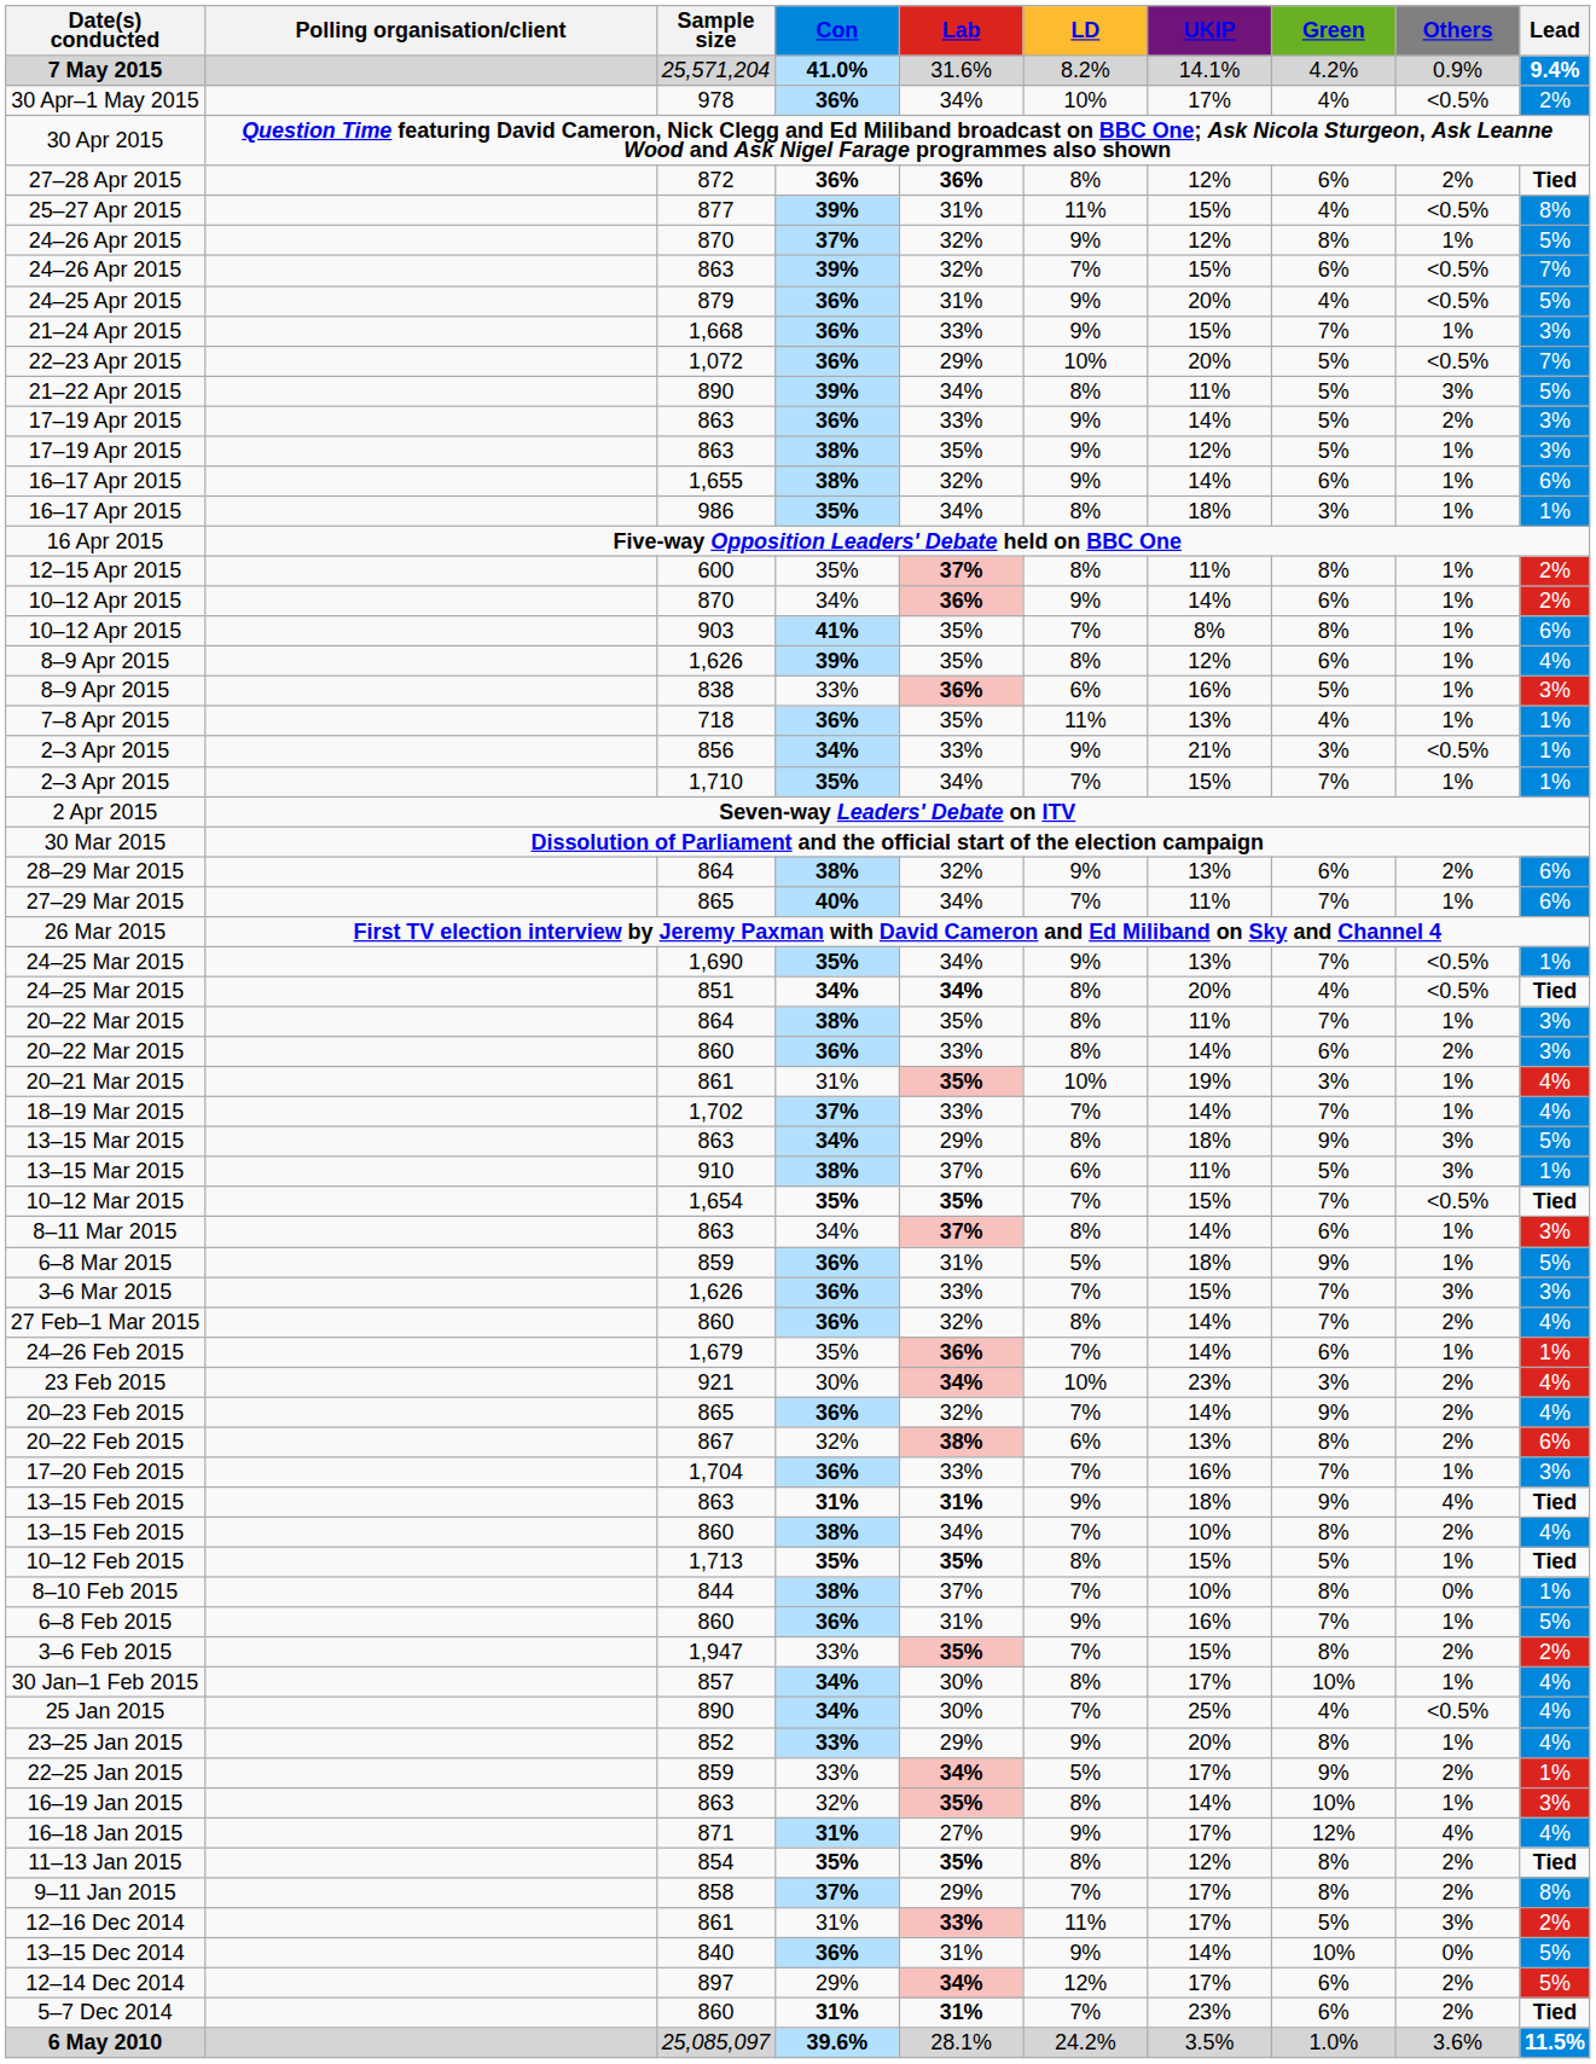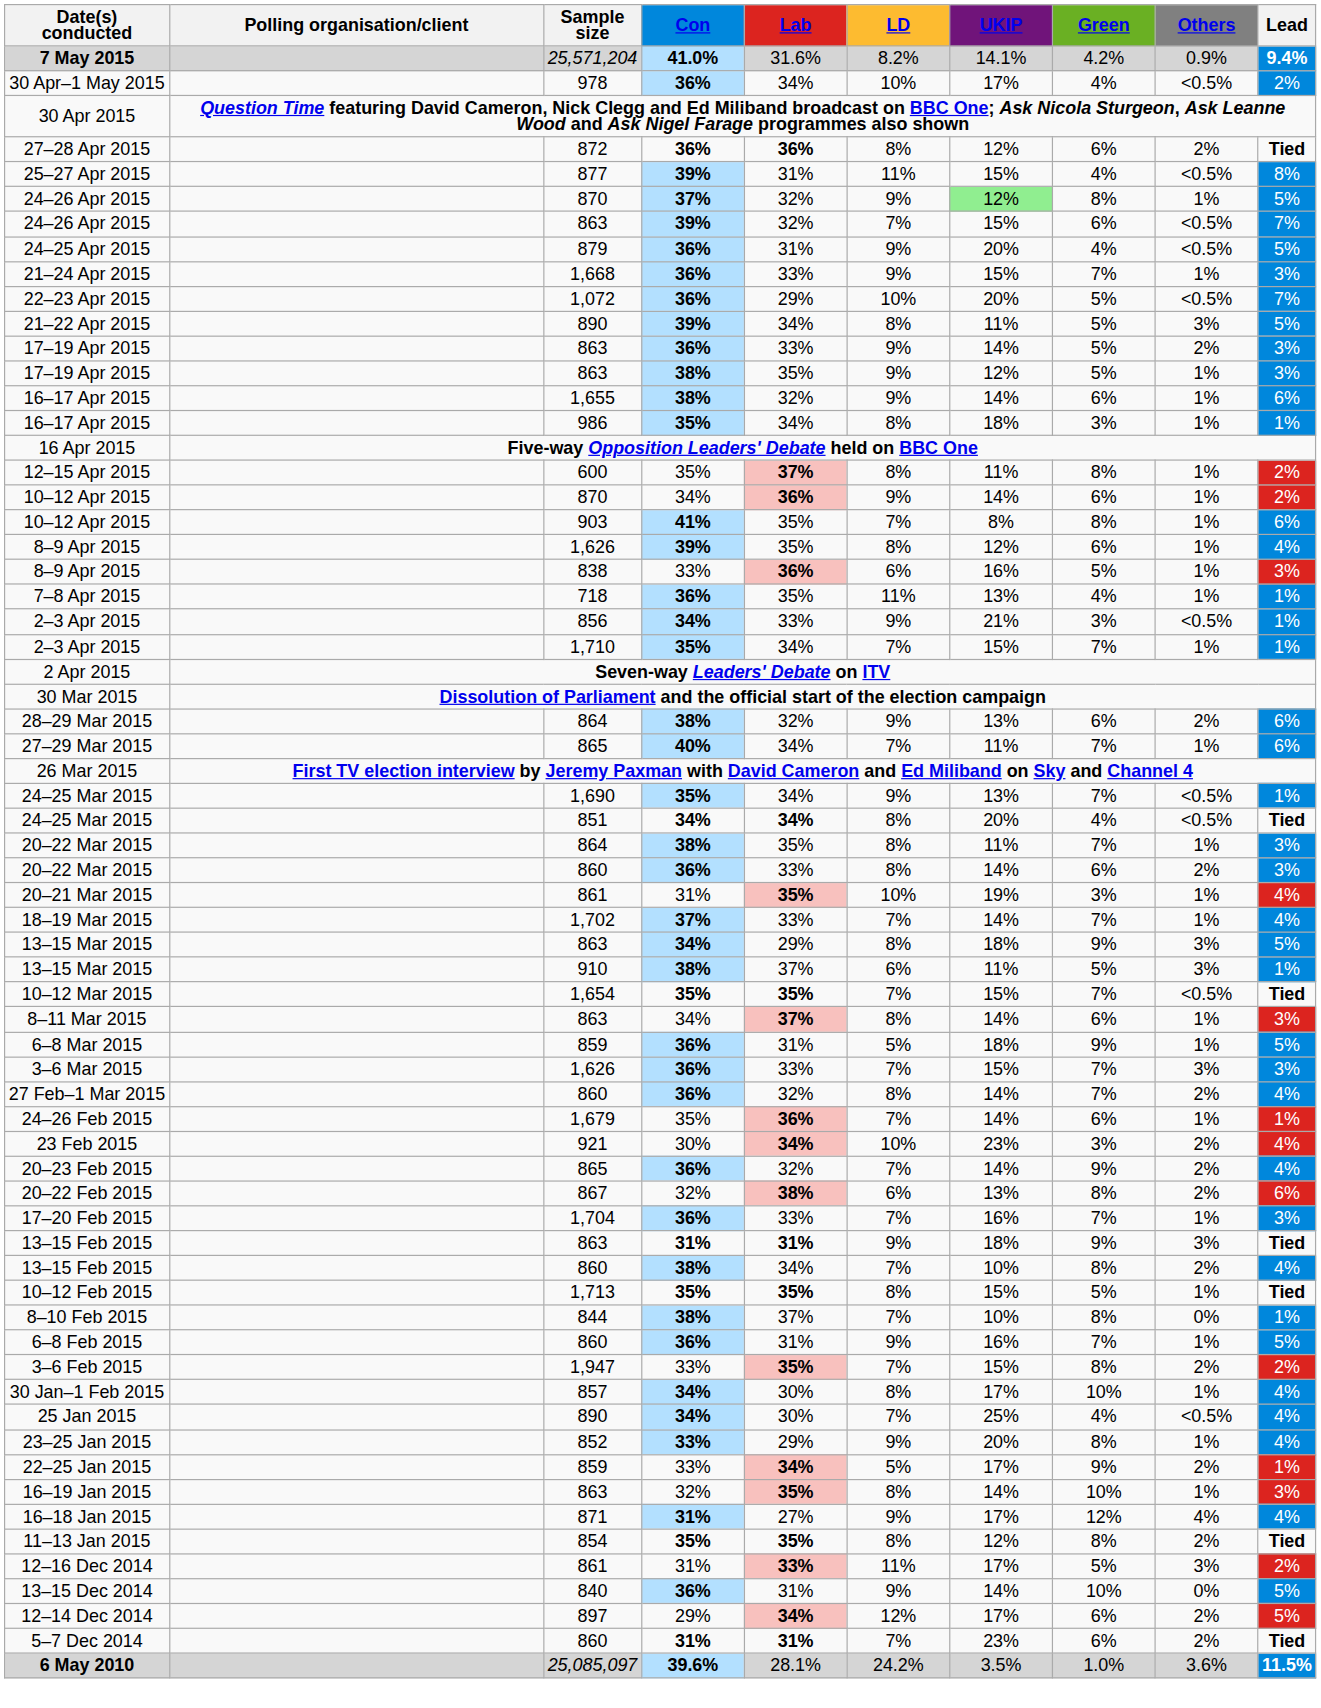24–26 Apr 2015 / 37% | UKIP: no background -> lightgreen background
13–15 Feb 2015 / 31% | Others: 4% -> 3%
- row: 9–11 Jan 2015 | 858 | 37% | 29% | 7% | 17% | 8% | 2% | 8%
